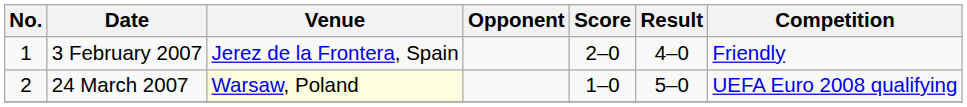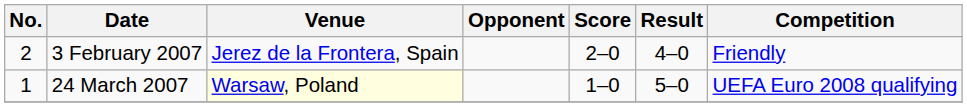3 February 2007 | No.: 1 -> 2
24 March 2007 | No.: 2 -> 1
